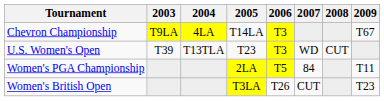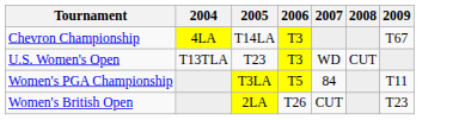- column: 2003 | T9LA | T39
Women's PGA Championship | 2005: 2LA -> T3LA
Women's British Open | 2005: T3LA -> 2LA
